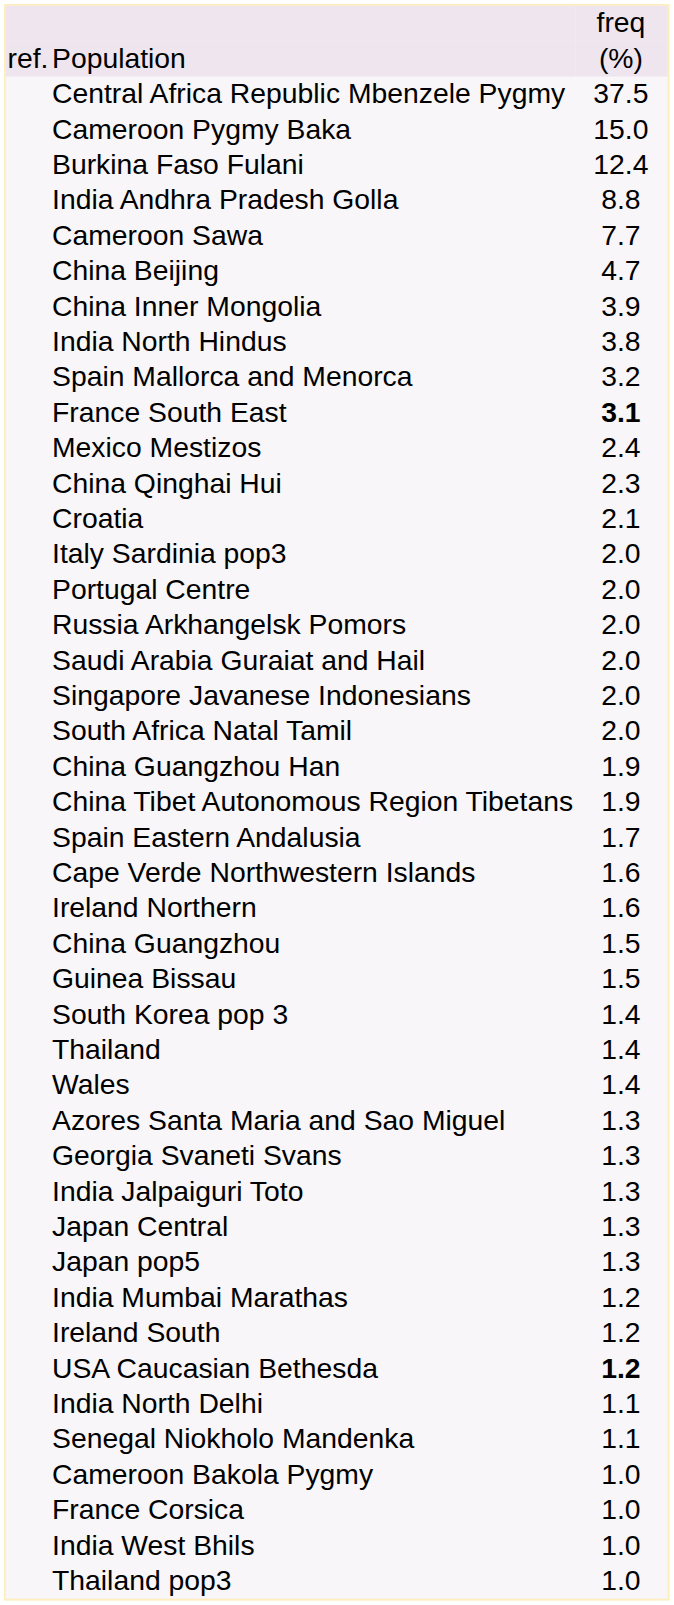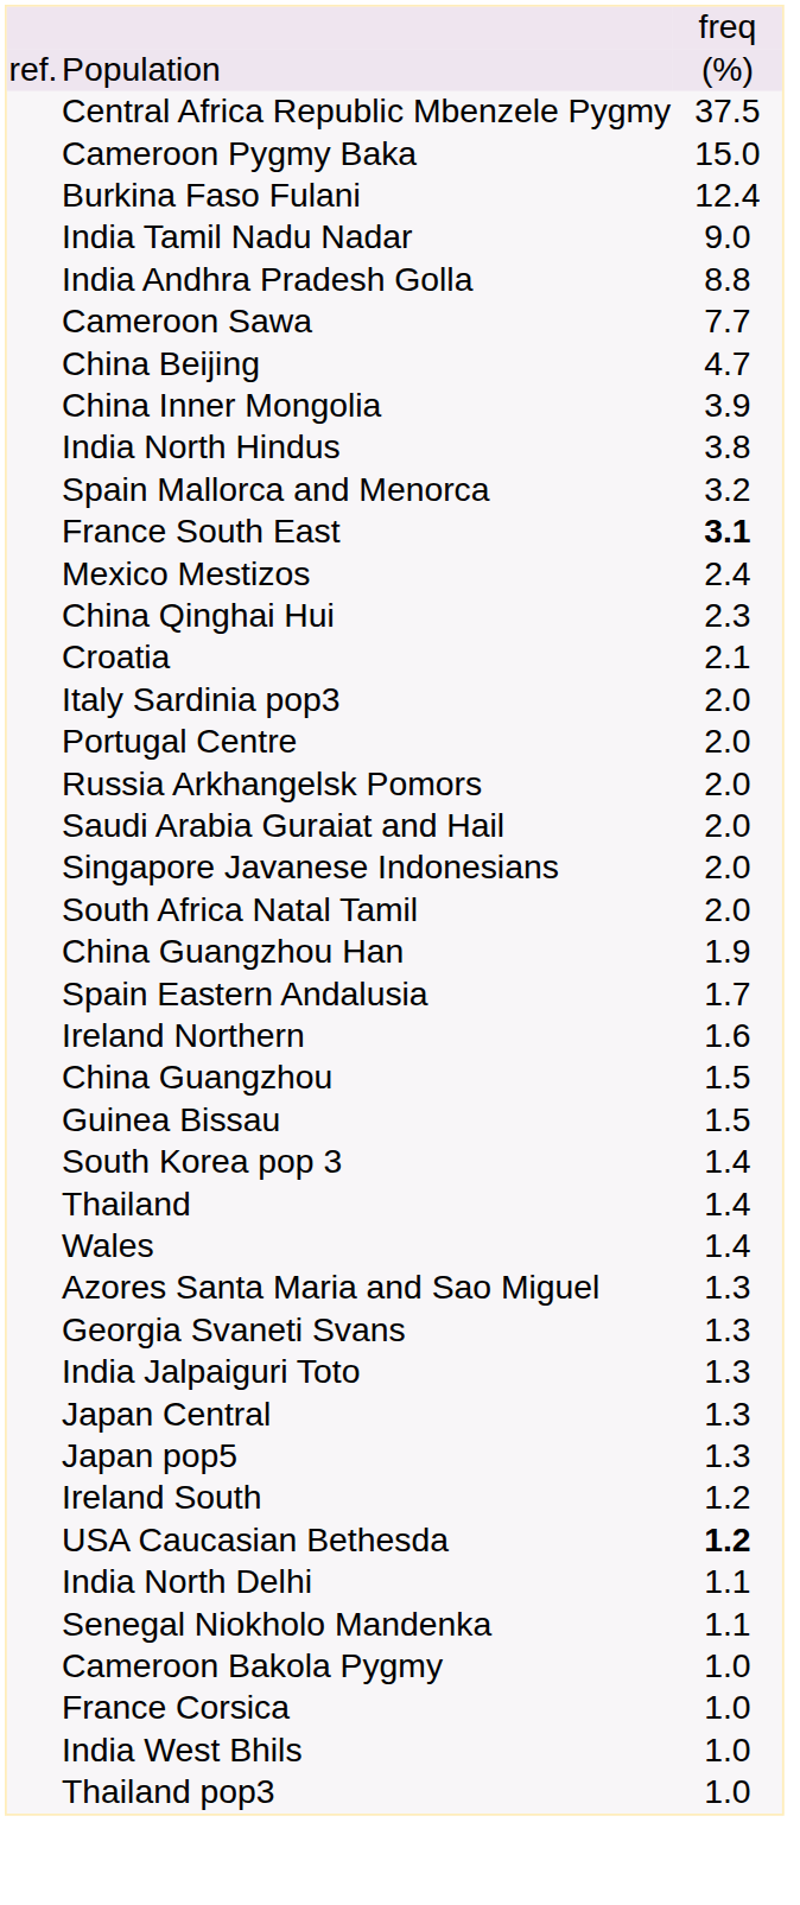+ row: India Tamil Nadu Nadar | 9.0
- row: China Tibet Autonomous Region Tibetans | 1.9
- row: Cape Verde Northwestern Islands | 1.6
- row: India Mumbai Marathas | 1.2
